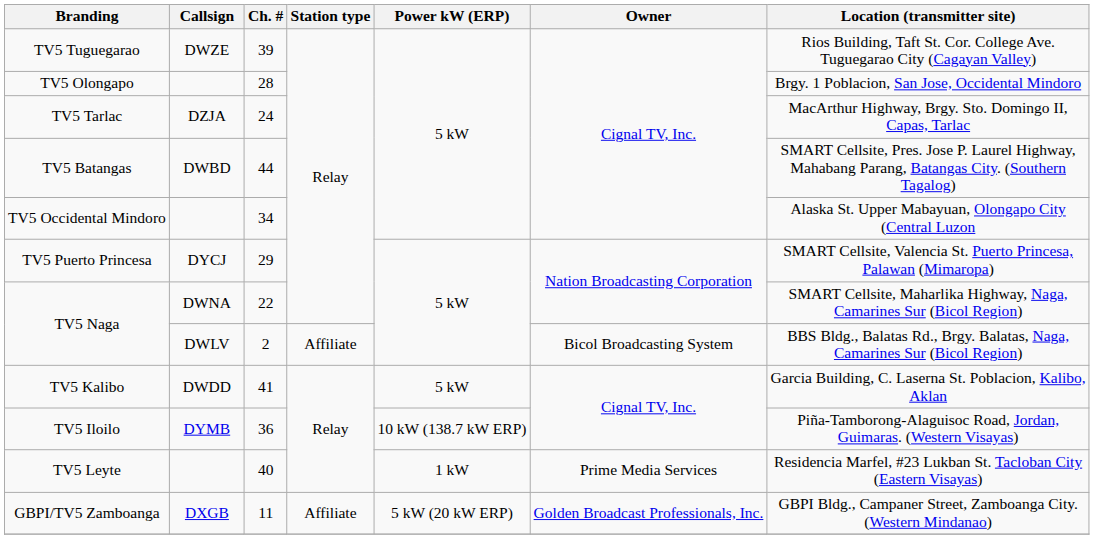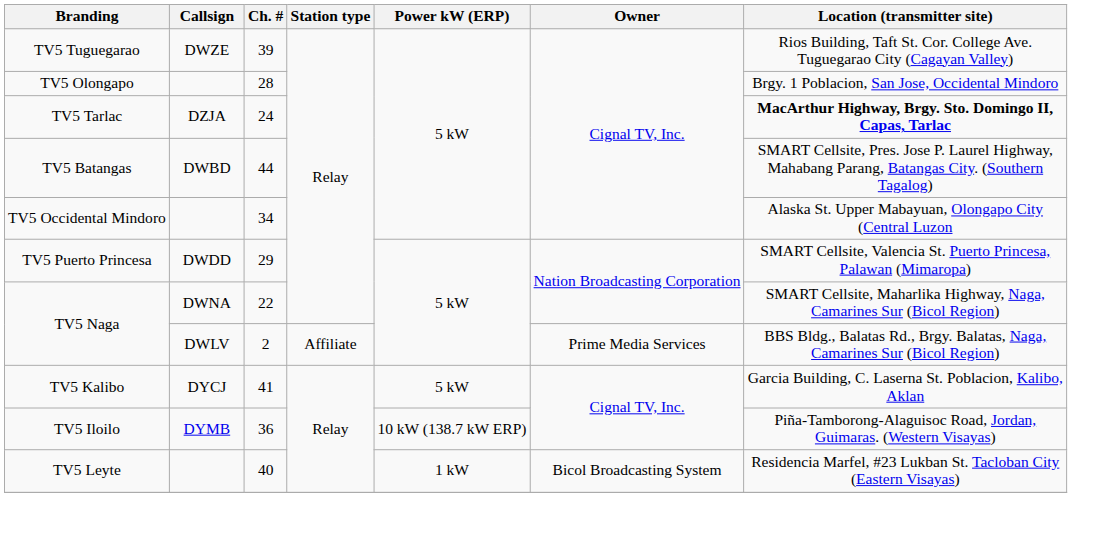TV5 Tarlac | Location (transmitter site): normal -> bold
TV5 Puerto Princesa | Callsign: DYCJ -> DWDD
TV5 Naga / 2 | Owner: Bicol Broadcasting System -> Prime Media Services
TV5 Kalibo | Callsign: DWDD -> DYCJ
TV5 Leyte | Owner: Prime Media Services -> Bicol Broadcasting System
- row: GBPI/TV5 Zamboanga | DXGB | 11 | Affiliate | 5 kW (20 kW ERP) | Golden Broadcast Professionals, Inc. | GBPI Bldg., Campaner Street, Zamboanga City. (Western Mindanao)
